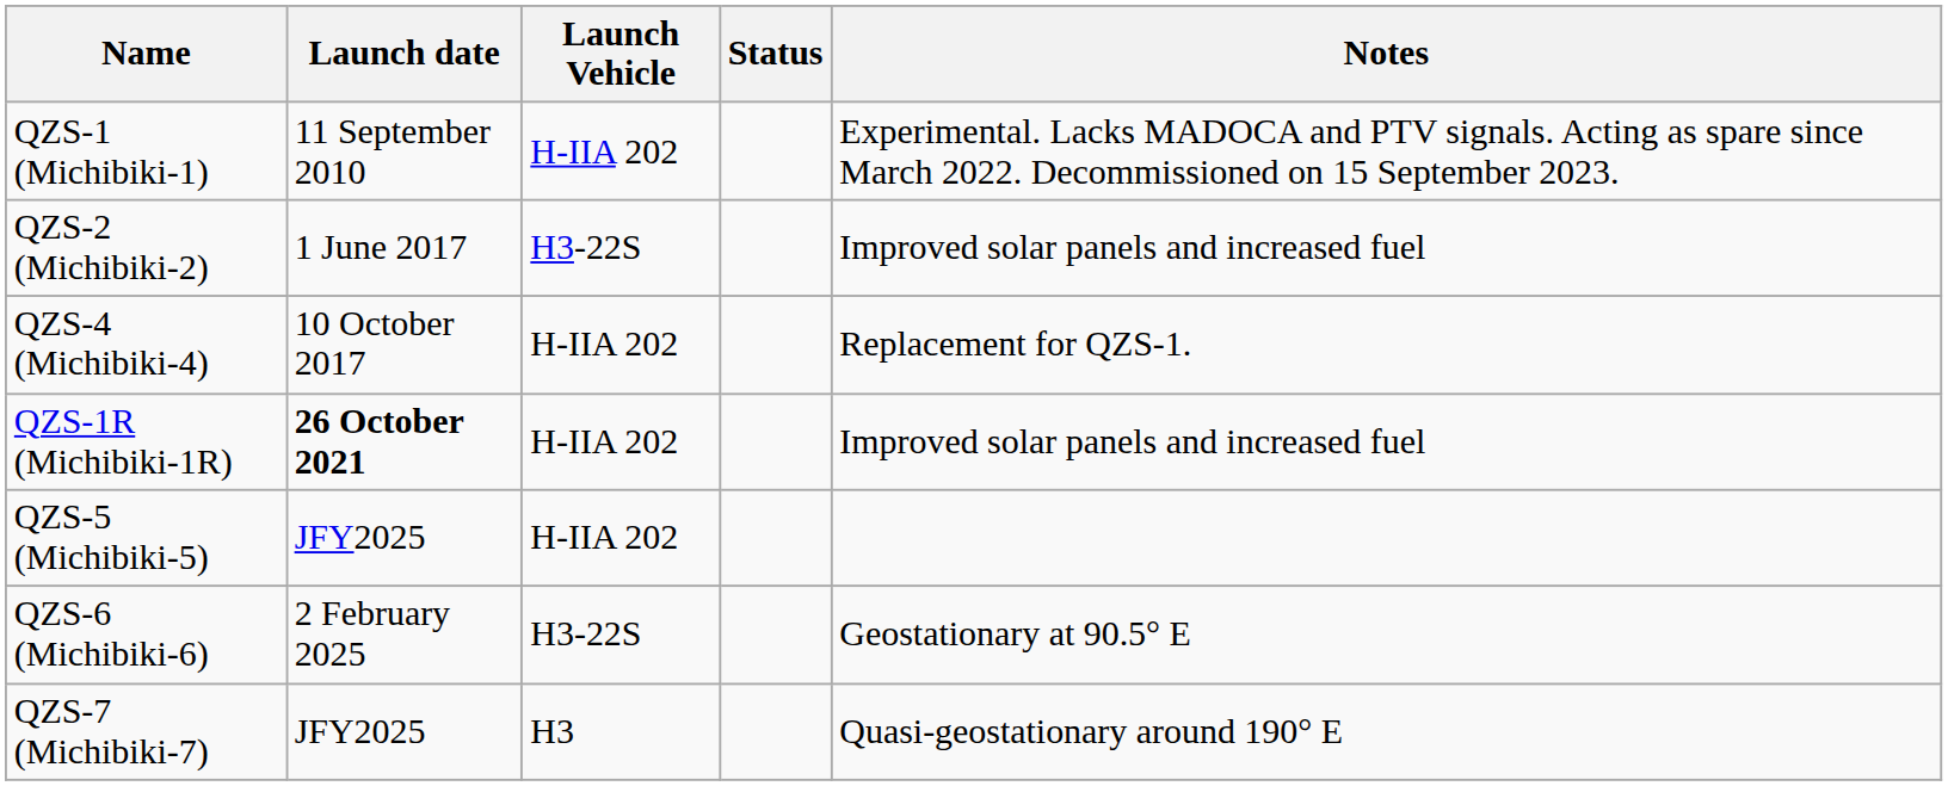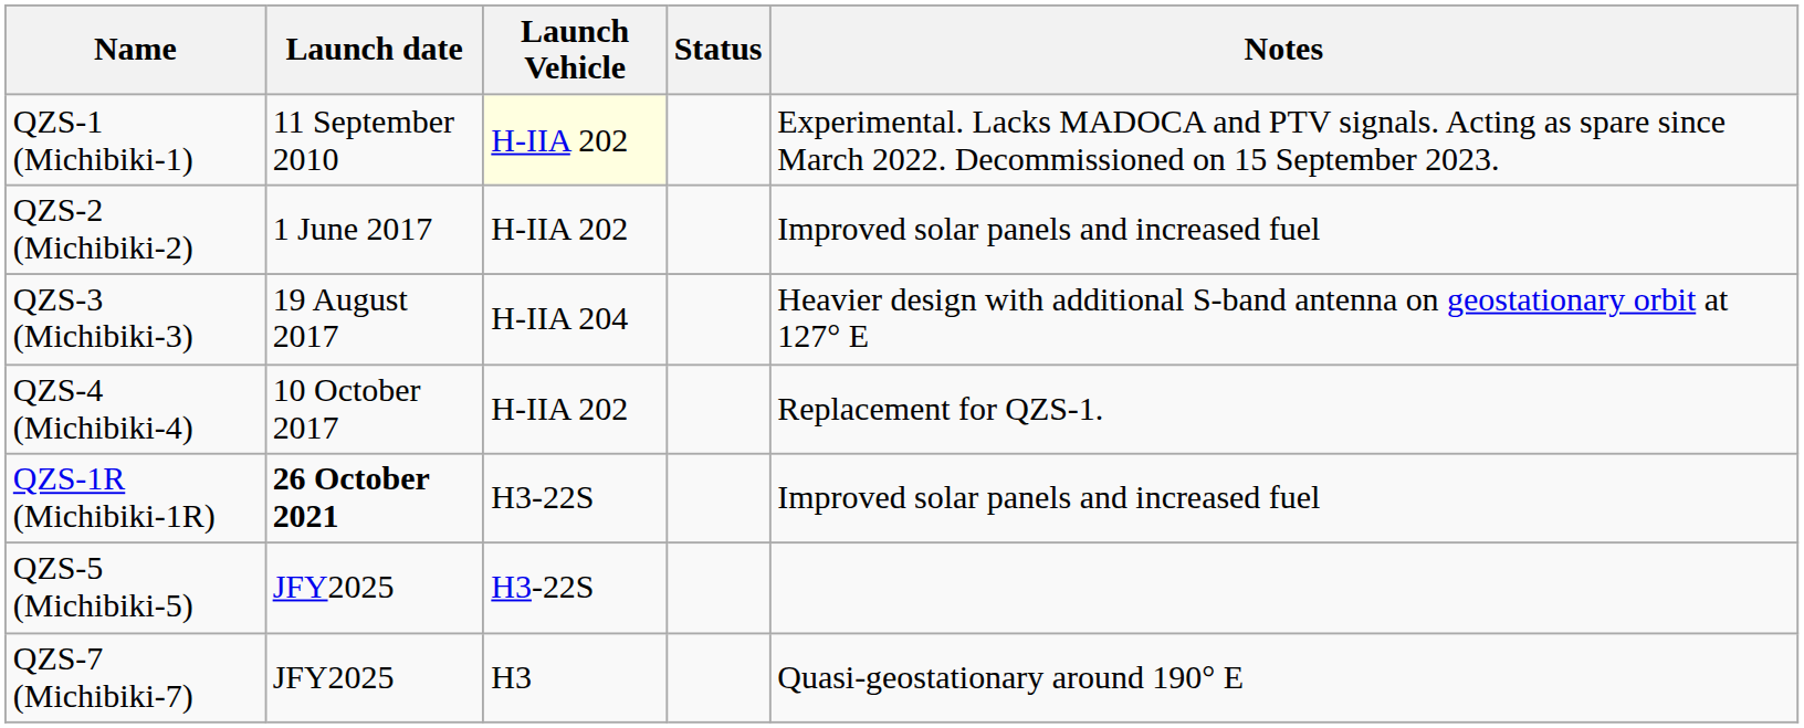QZS-1 (Michibiki-1) | Launch Vehicle: no background -> lightyellow background
QZS-2 (Michibiki-2) | Launch Vehicle: H3-22S -> H-IIA 202
+ row: QZS-3 (Michibiki-3) | 19 August 2017 | H-IIA 204 | Heavier design with additional S-band antenna on geostationary orbit at 127° E
QZS-1R (Michibiki-1R) | Launch Vehicle: H-IIA 202 -> H3-22S
QZS-5 (Michibiki-5) | Launch Vehicle: H-IIA 202 -> H3-22S
- row: QZS-6 (Michibiki-6) | 2 February 2025 | H3-22S | Geostationary at 90.5° E
